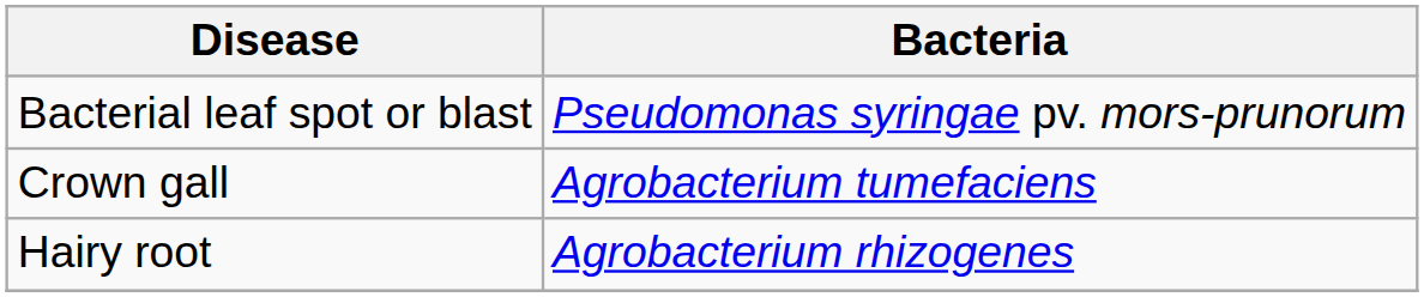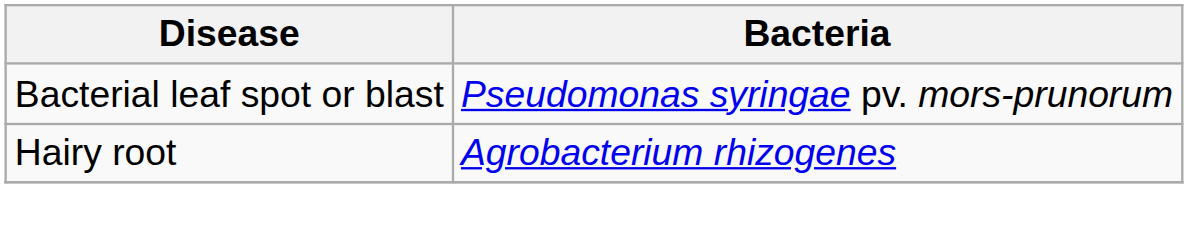- row: Crown gall | Agrobacterium tumefaciens
